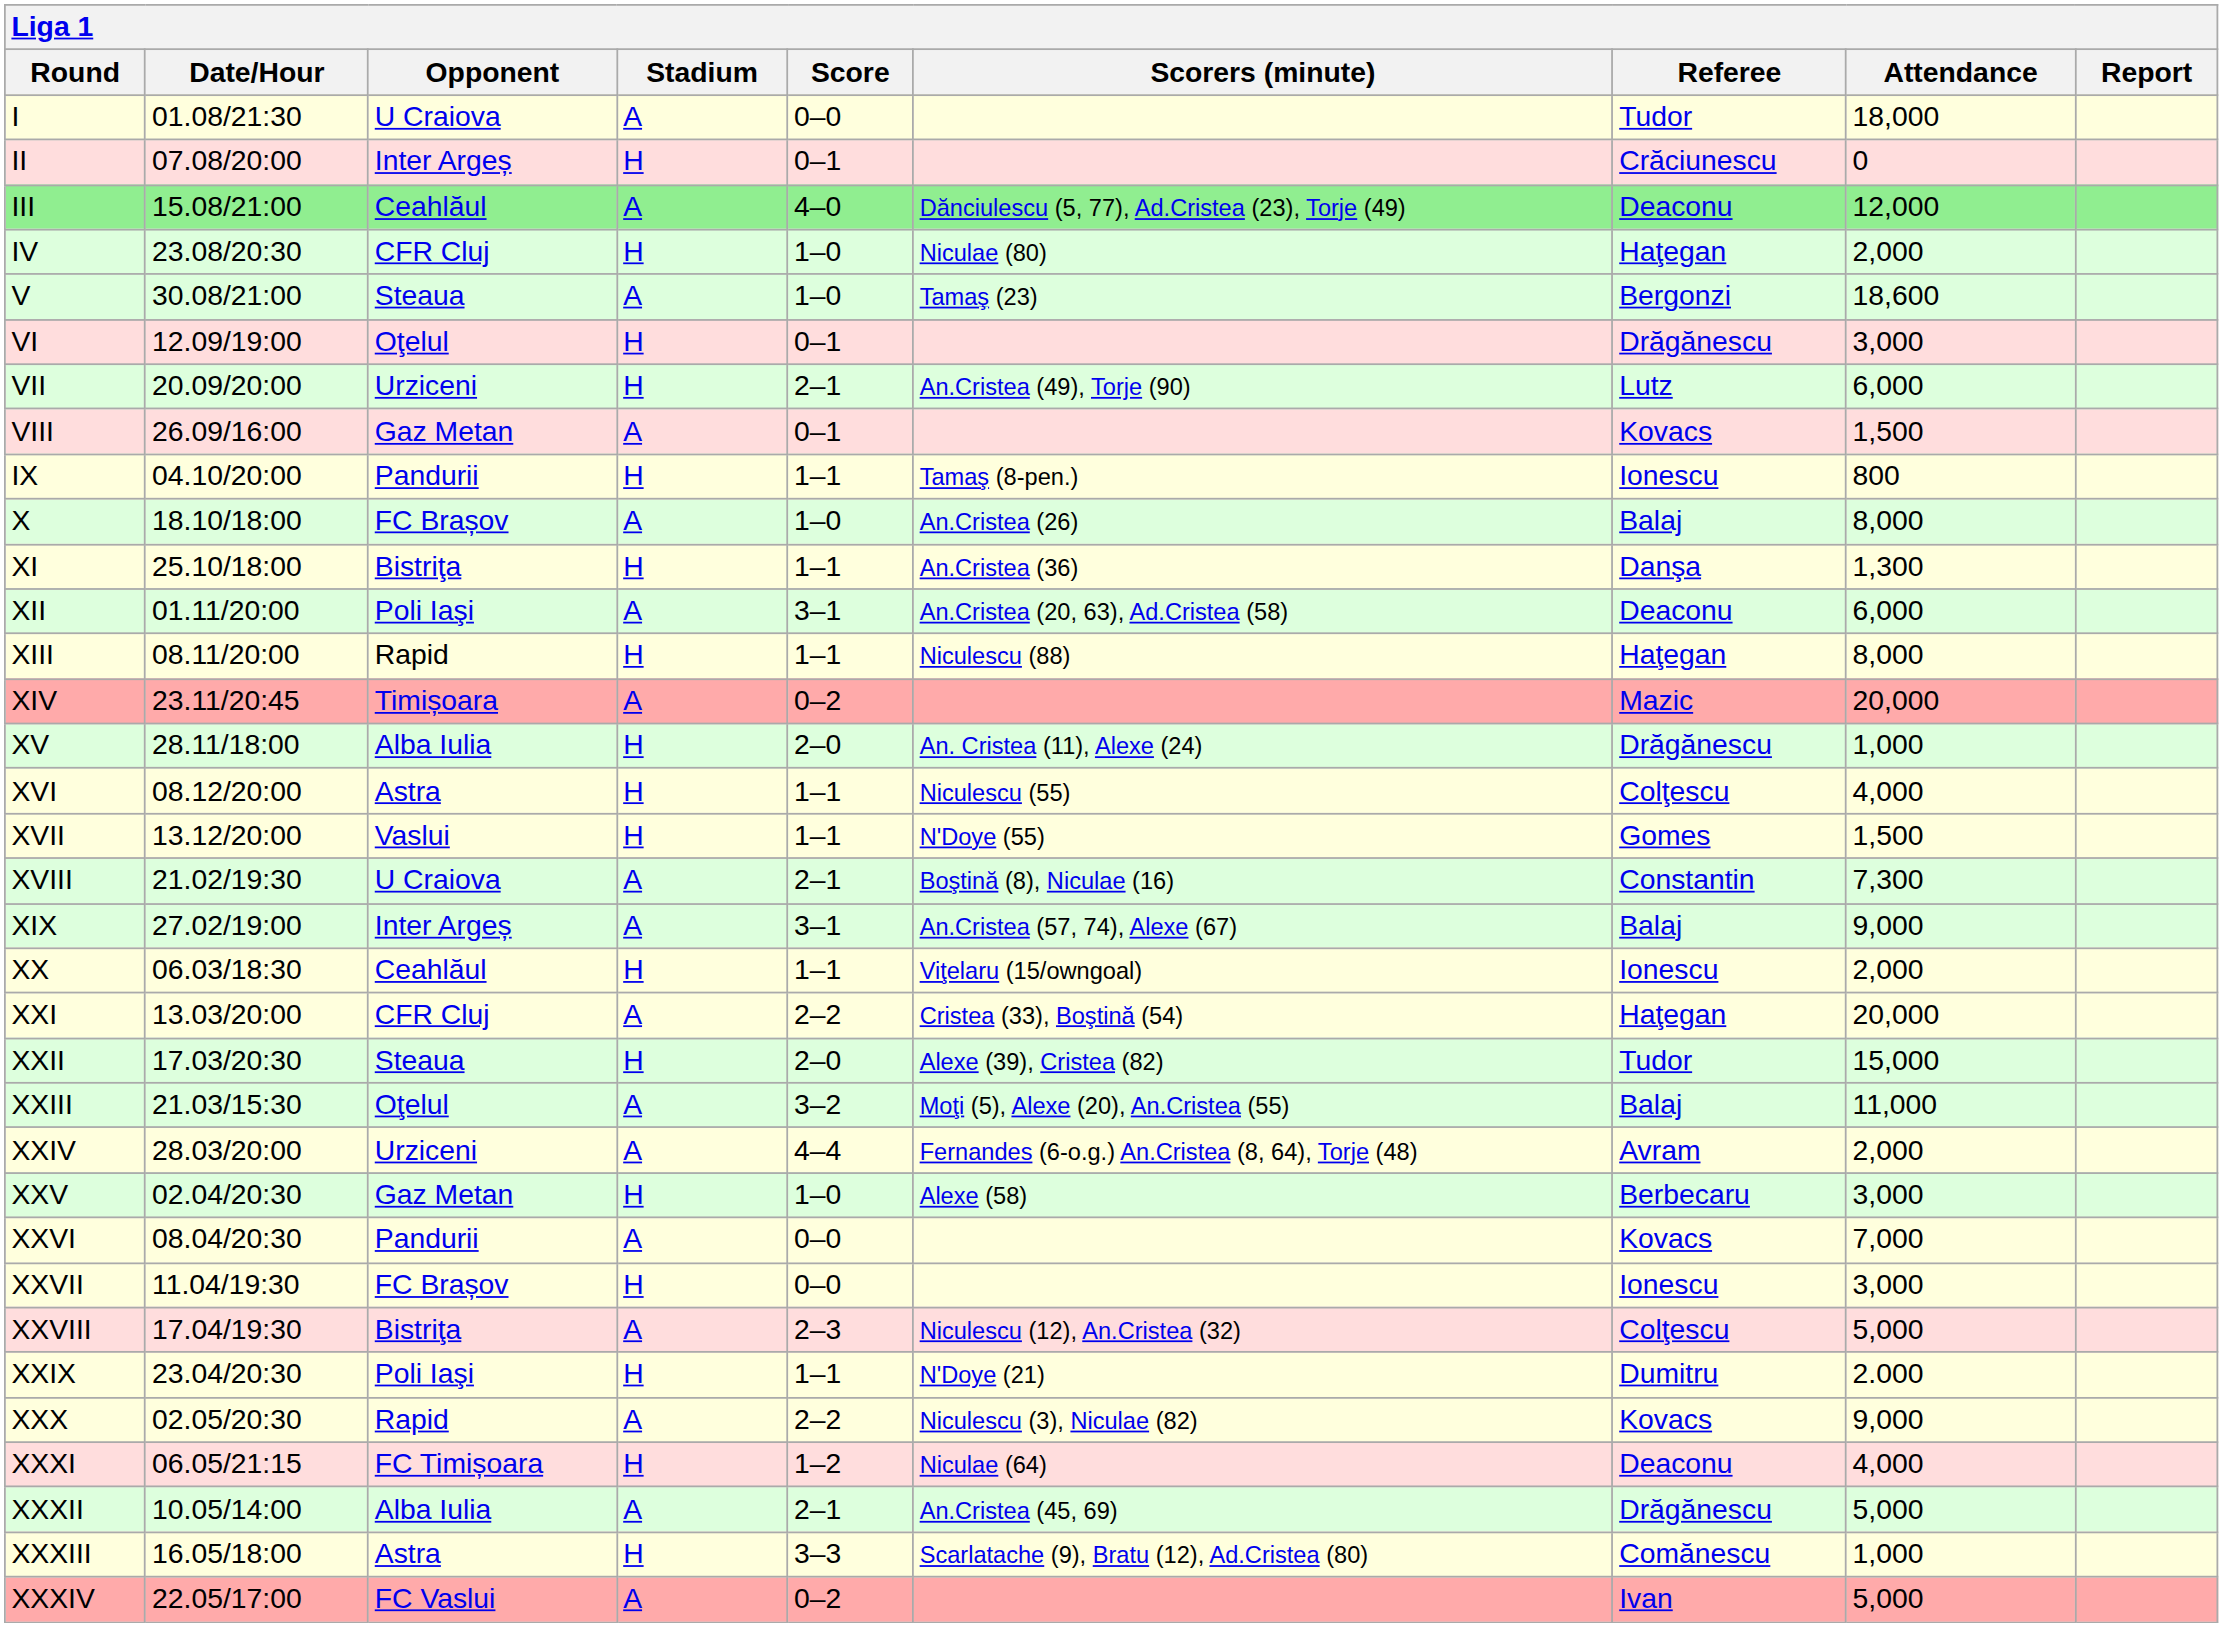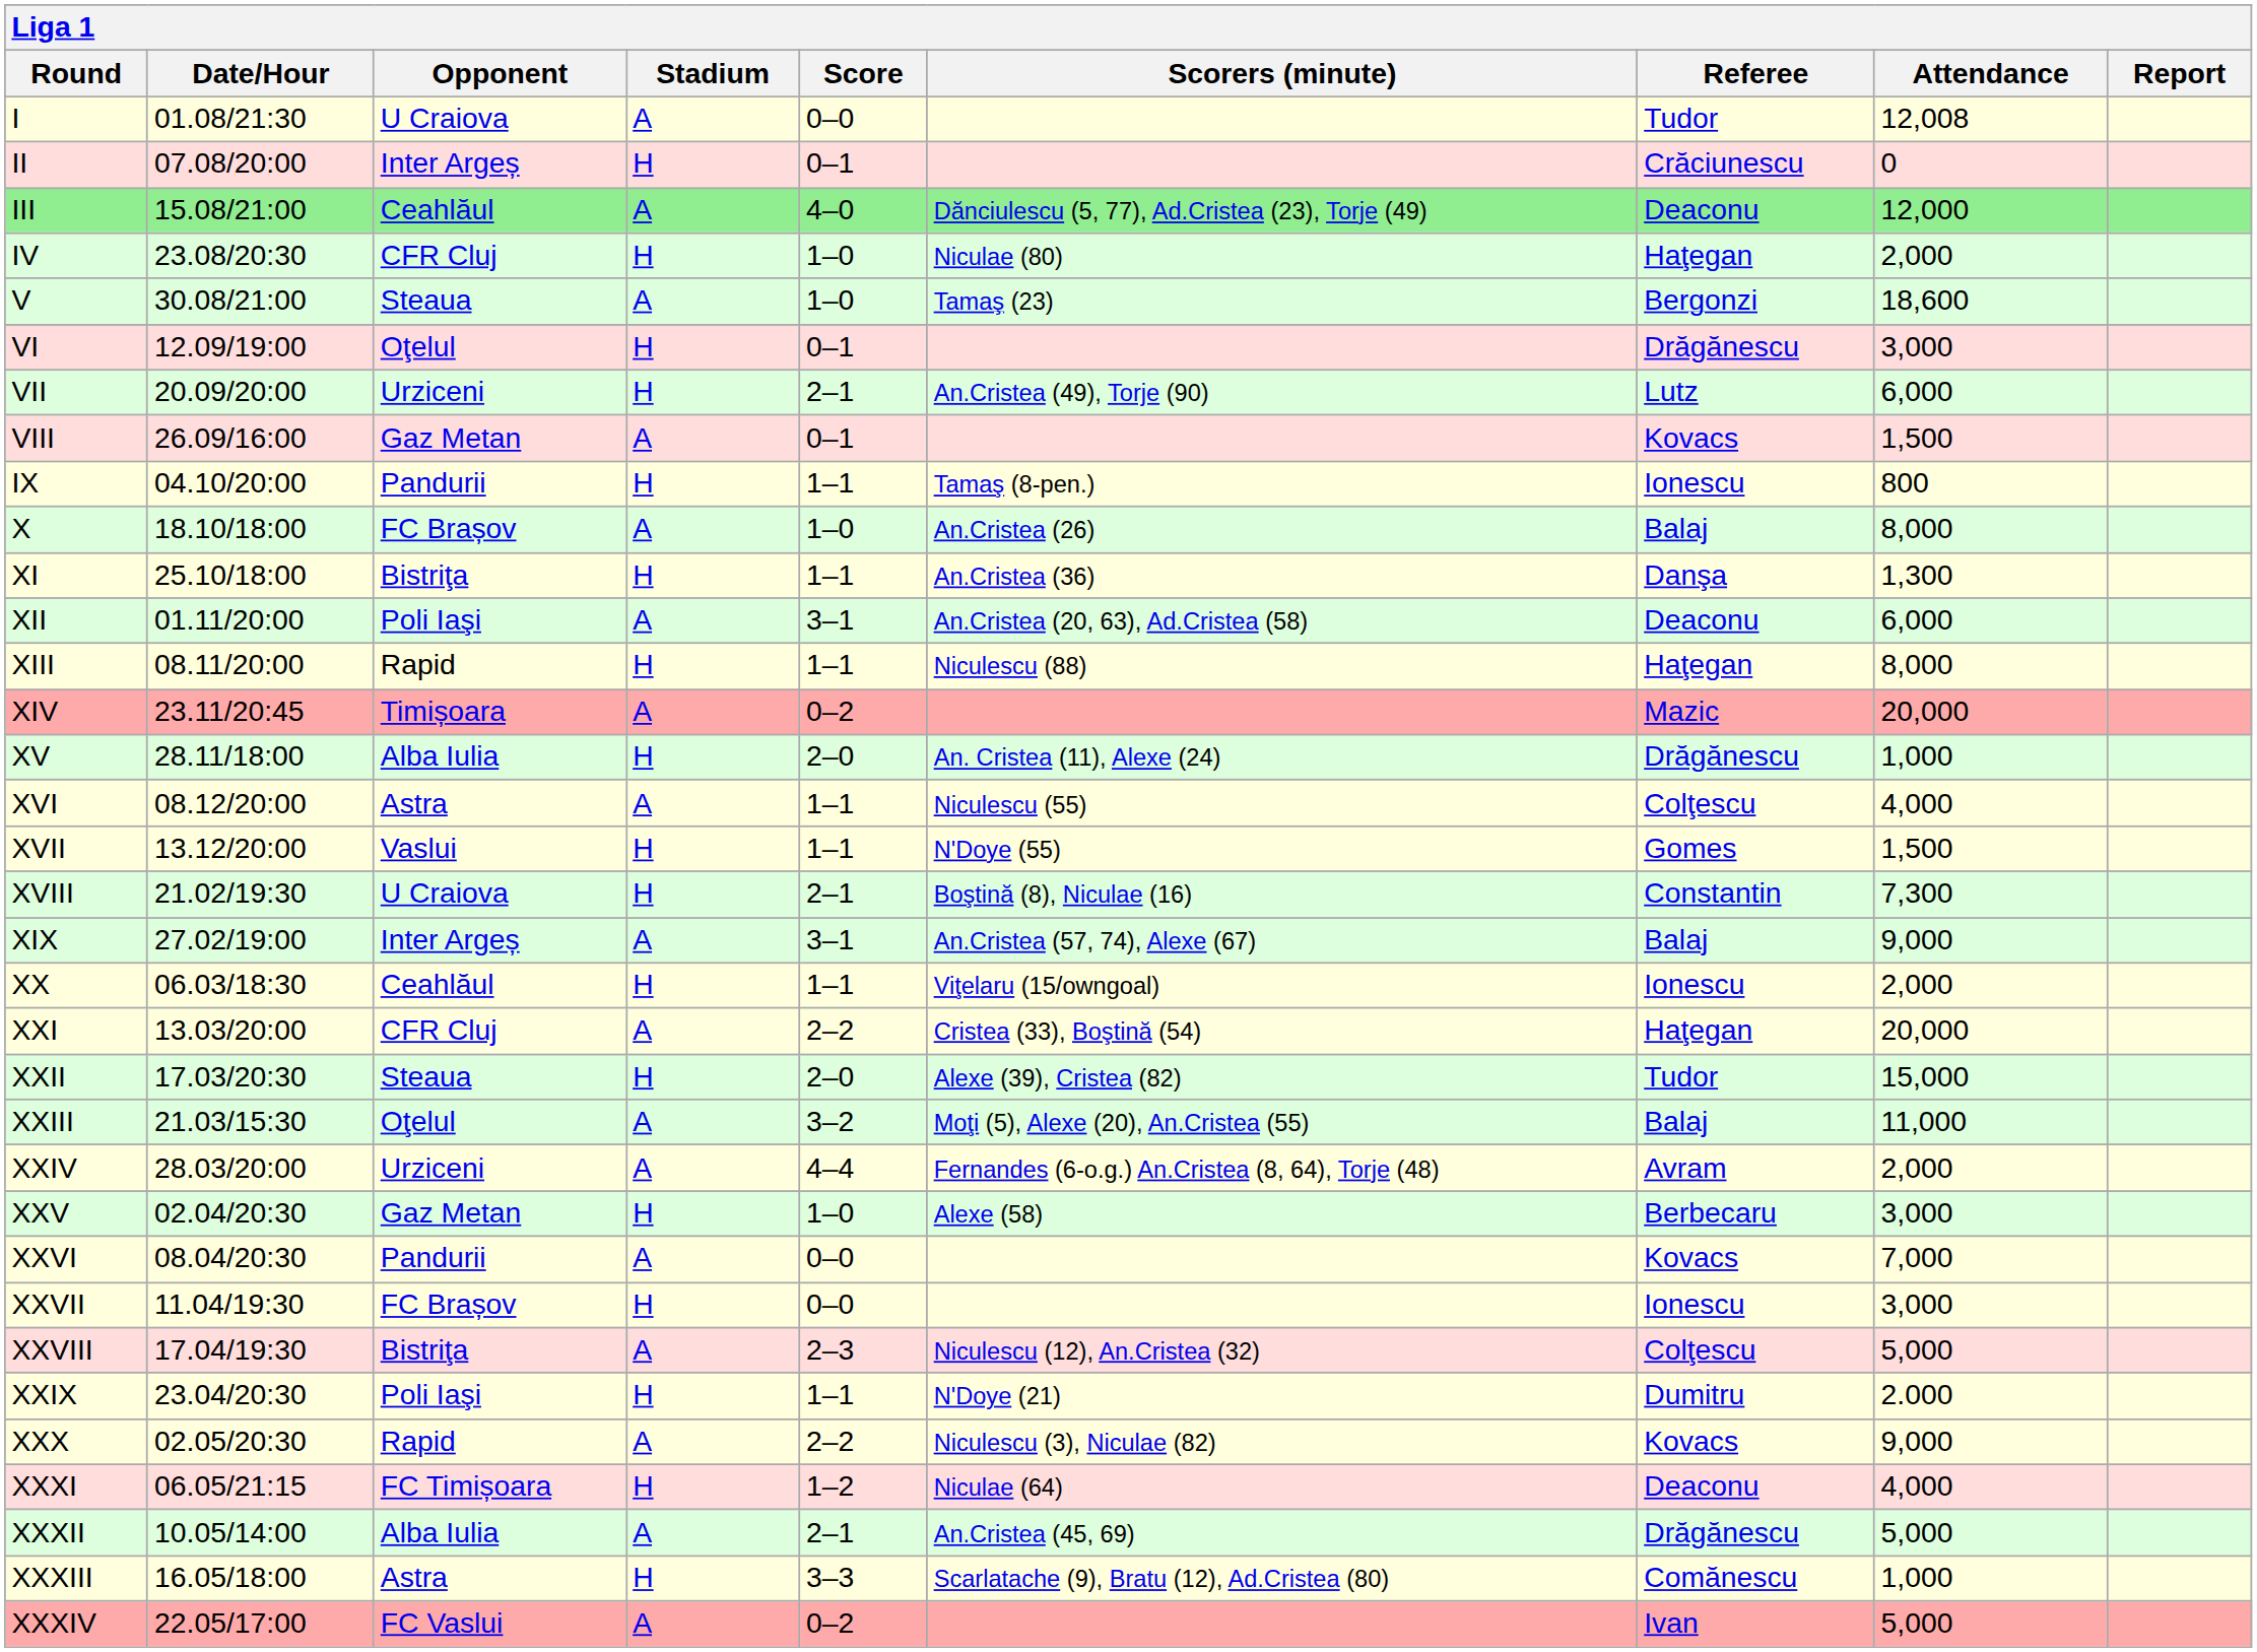I | Attendance: 18,000 -> 12,008
XVI | Stadium: H -> A
XVIII | Stadium: A -> H
